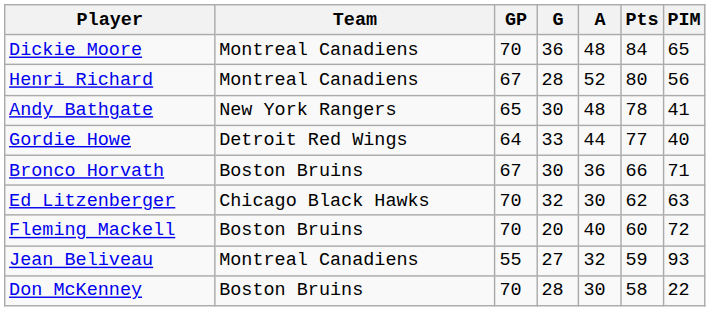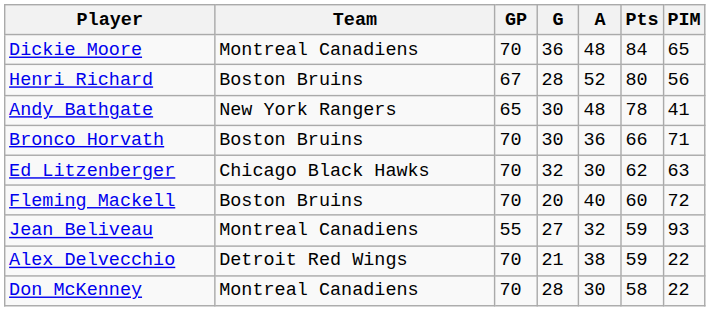Henri Richard | Team: Montreal Canadiens -> Boston Bruins
- row: Gordie Howe | Detroit Red Wings | 64 | 33 | 44 | 77 | 40
Bronco Horvath | GP: 67 -> 70
+ row: Alex Delvecchio | Detroit Red Wings | 70 | 21 | 38 | 59 | 22
Don McKenney | Team: Boston Bruins -> Montreal Canadiens
